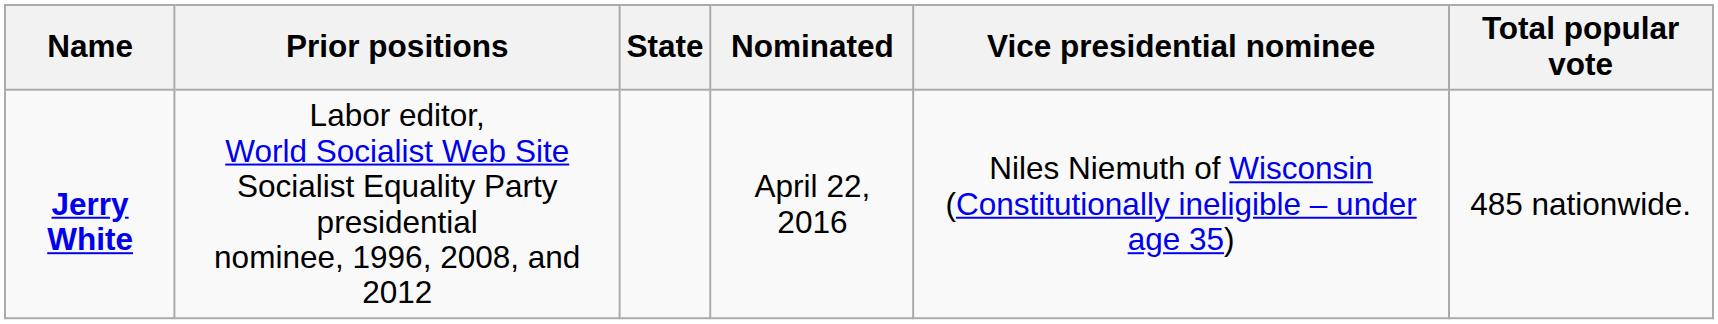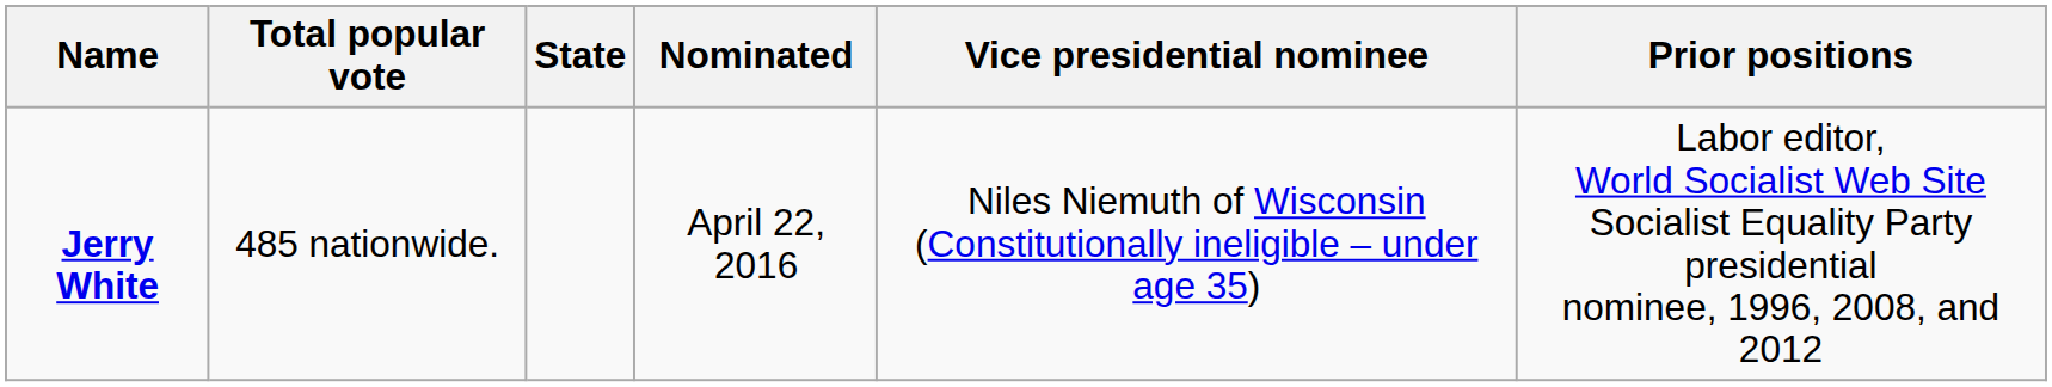columns swapped: Prior positions <-> Total popular vote
